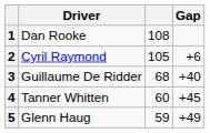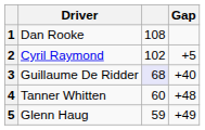2 | column 3: 105 -> 102
2 | Gap: +6 -> +5
3 | column 3: no background -> lavender background
4 | Gap: +45 -> +48
